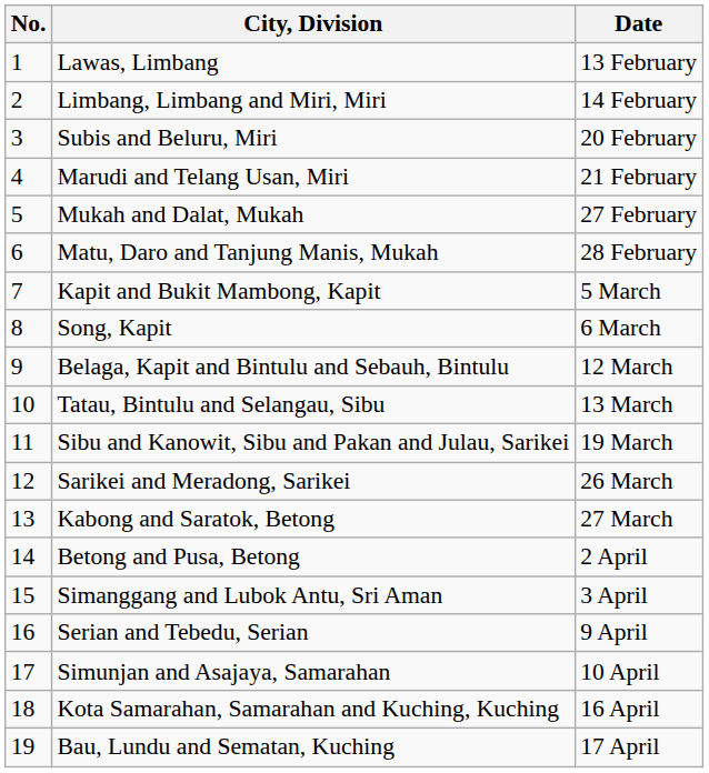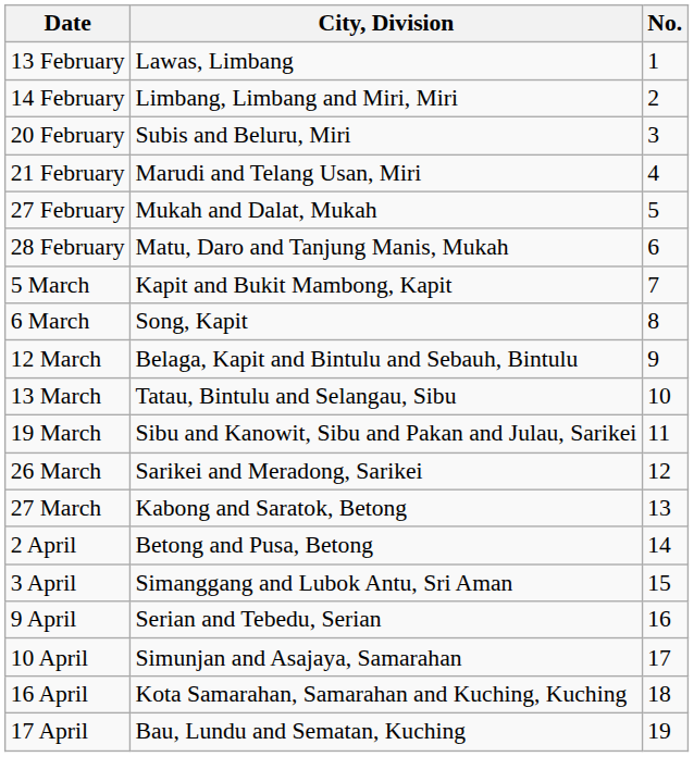columns swapped: No. <-> Date
